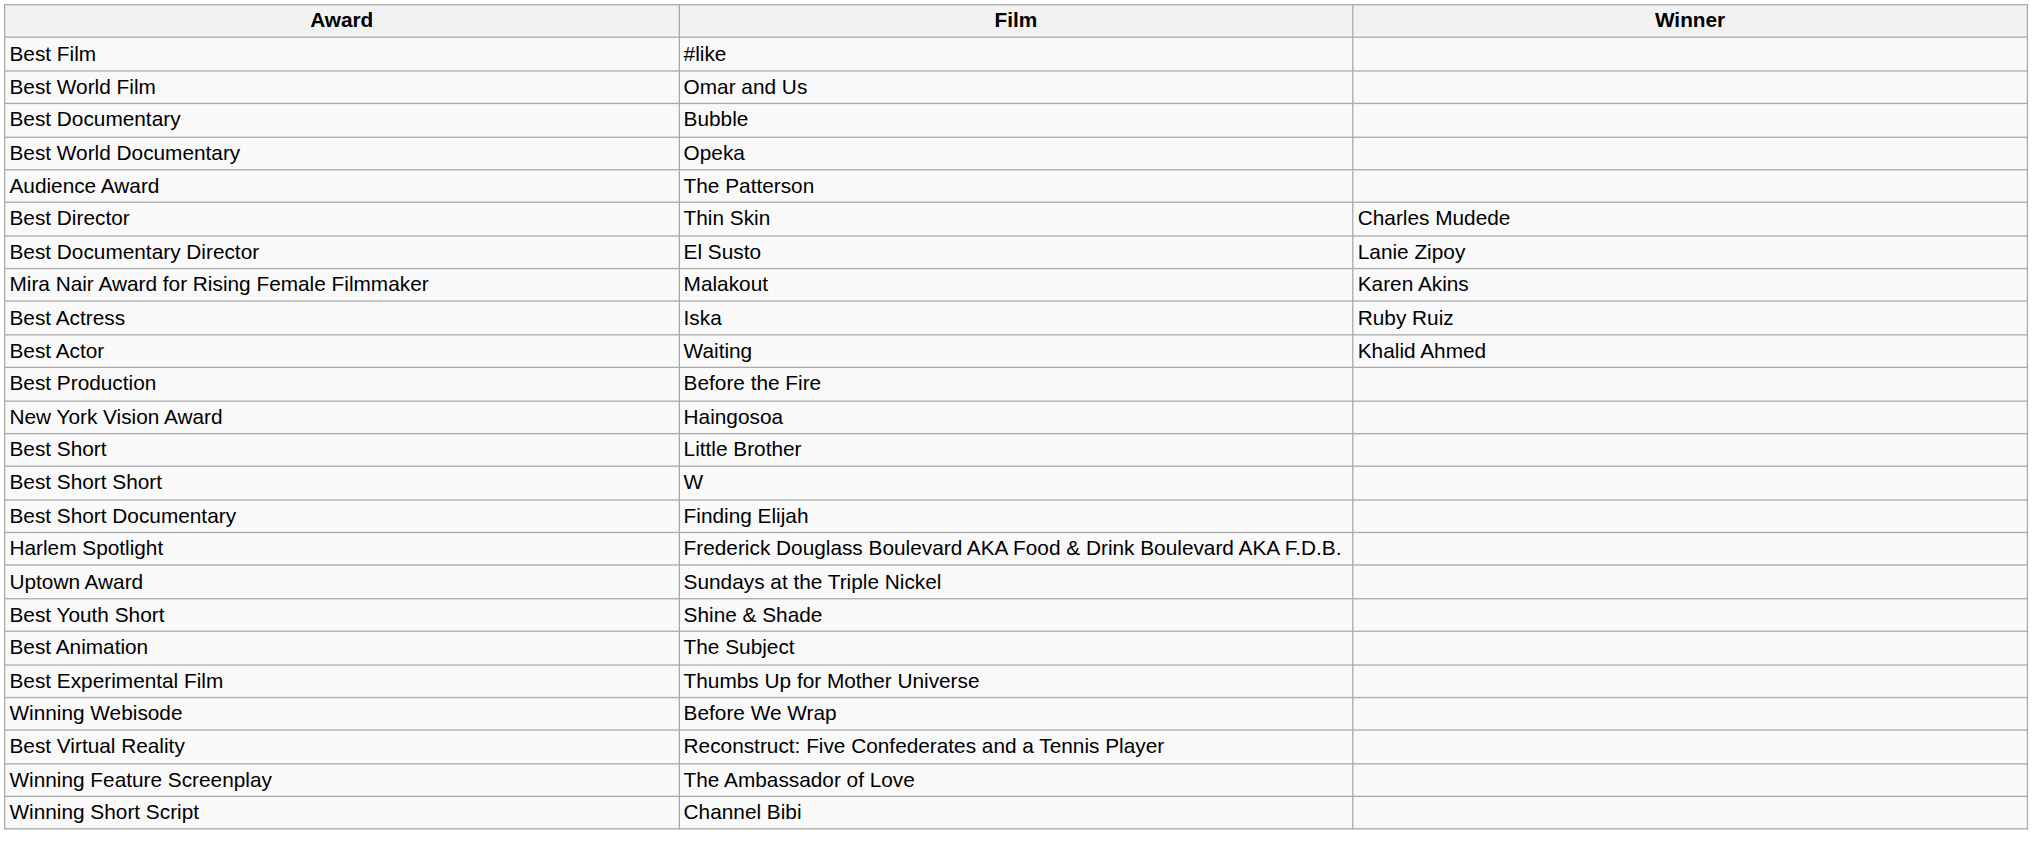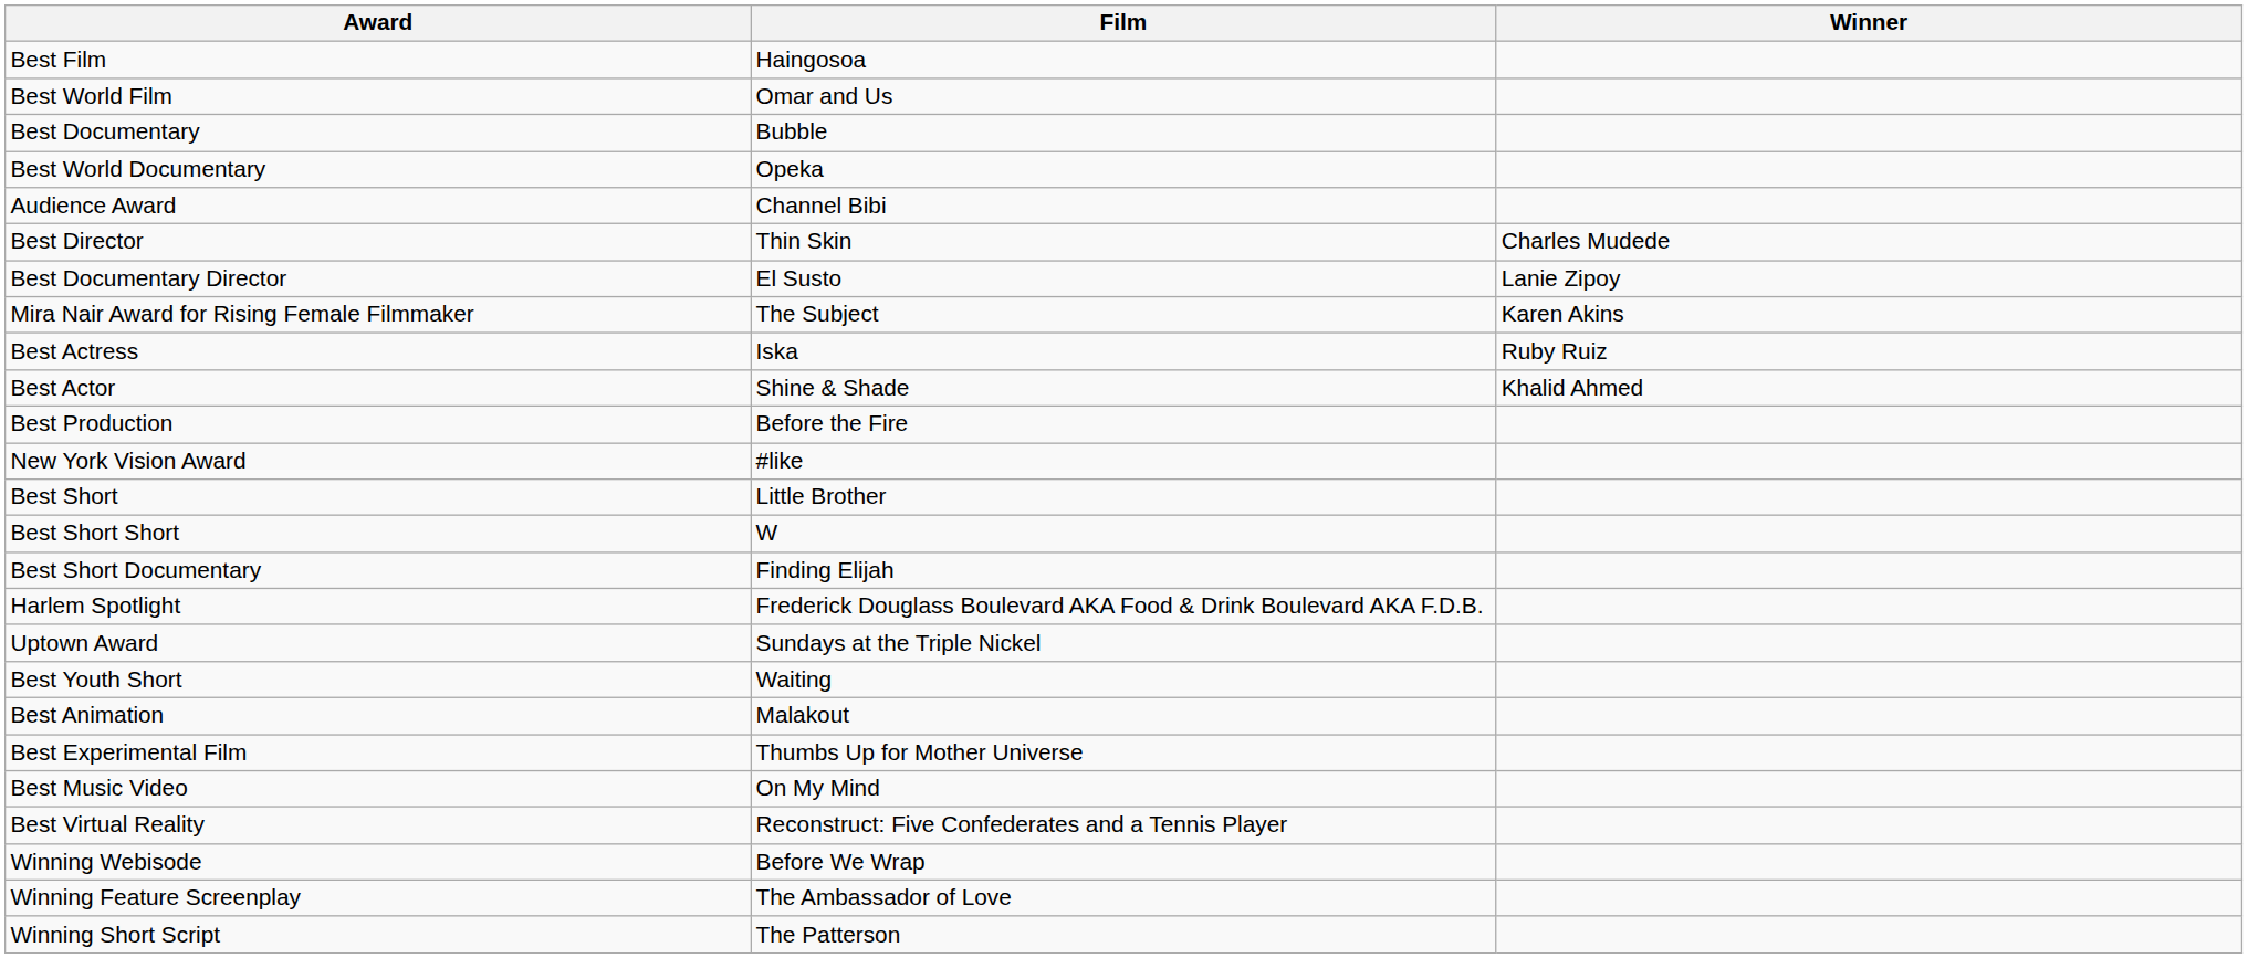Best Film | Film: #like -> Haingosoa
Audience Award | Film: The Patterson -> Channel Bibi
Mira Nair Award for Rising Female Filmmaker | Film: Malakout -> The Subject
Best Actor | Film: Waiting -> Shine & Shade
New York Vision Award | Film: Haingosoa -> #like
Best Youth Short | Film: Shine & Shade -> Waiting
Best Animation | Film: The Subject -> Malakout
+ row: Best Music Video | On My Mind
rows swapped: Winning Webisode <-> Best Virtual Reality
Winning Short Script | Film: Channel Bibi -> The Patterson
